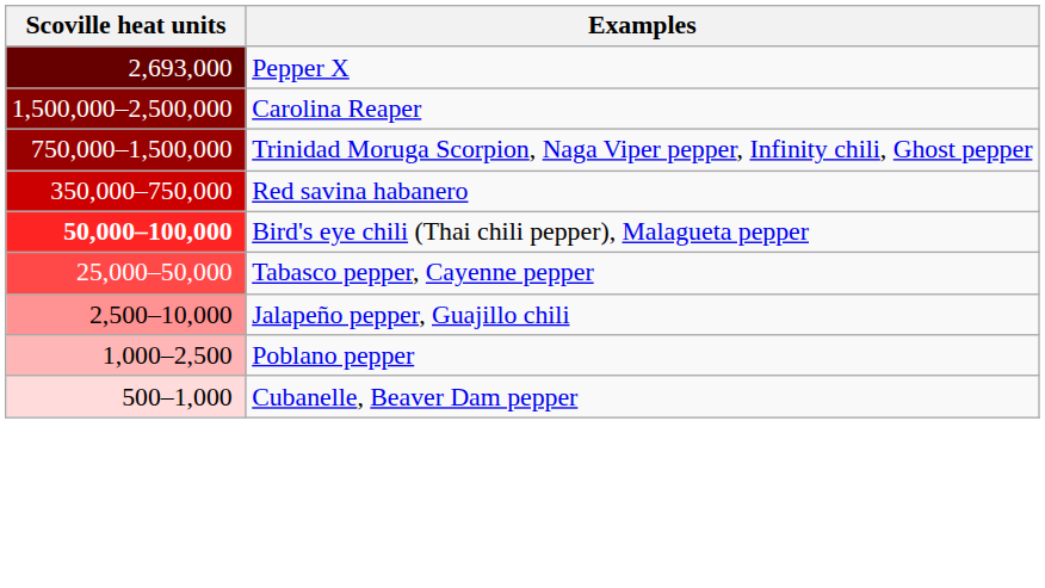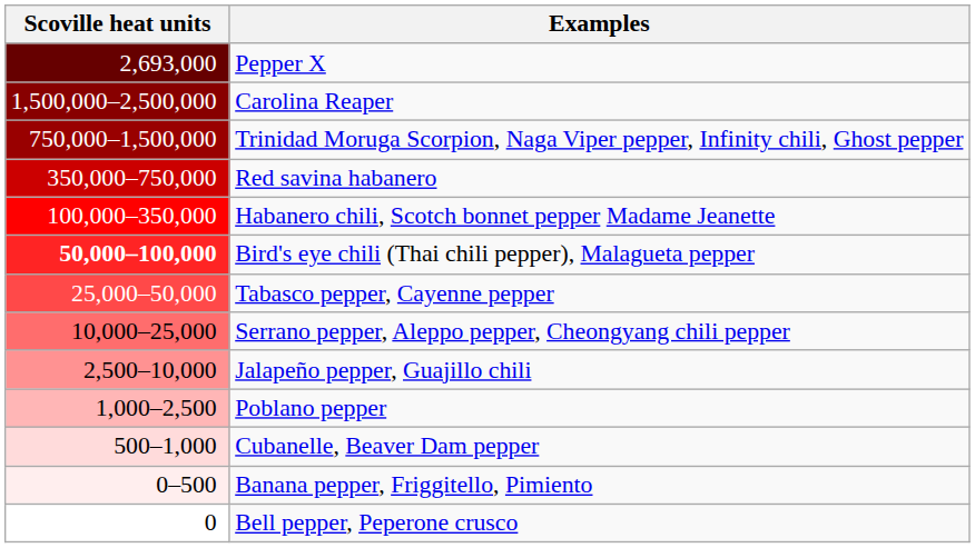+ row: 100,000–350,000 | Habanero chili, Scotch bonnet pepper Madame Jeanette
+ row: 10,000–25,000 | Serrano pepper, Aleppo pepper, Cheongyang chili pepper
+ row: 0–500 | Banana pepper, Friggitello, Pimiento
+ row: 0 | Bell pepper, Peperone crusco
